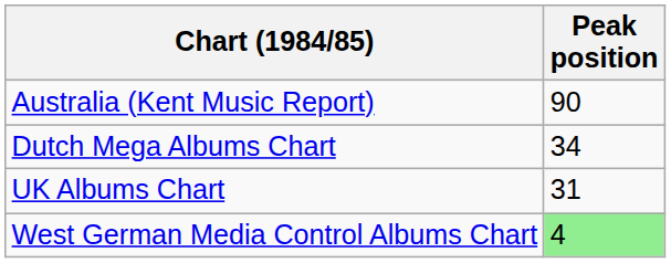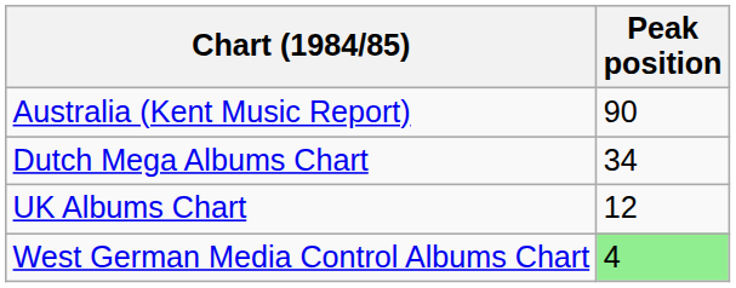UK Albums Chart | Peak position: 31 -> 12
